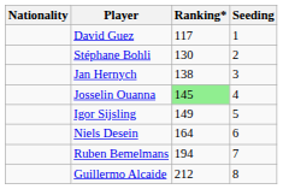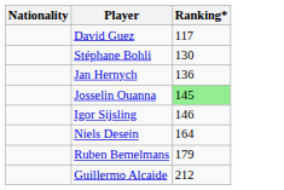- column: Seeding | 1 | 2 | 3 | 4 | 5 | 6 | 7 | 8
Jan Hernych | Ranking*: 138 -> 136
Igor Sijsling | Ranking*: 149 -> 146
Ruben Bemelmans | Ranking*: 194 -> 179
